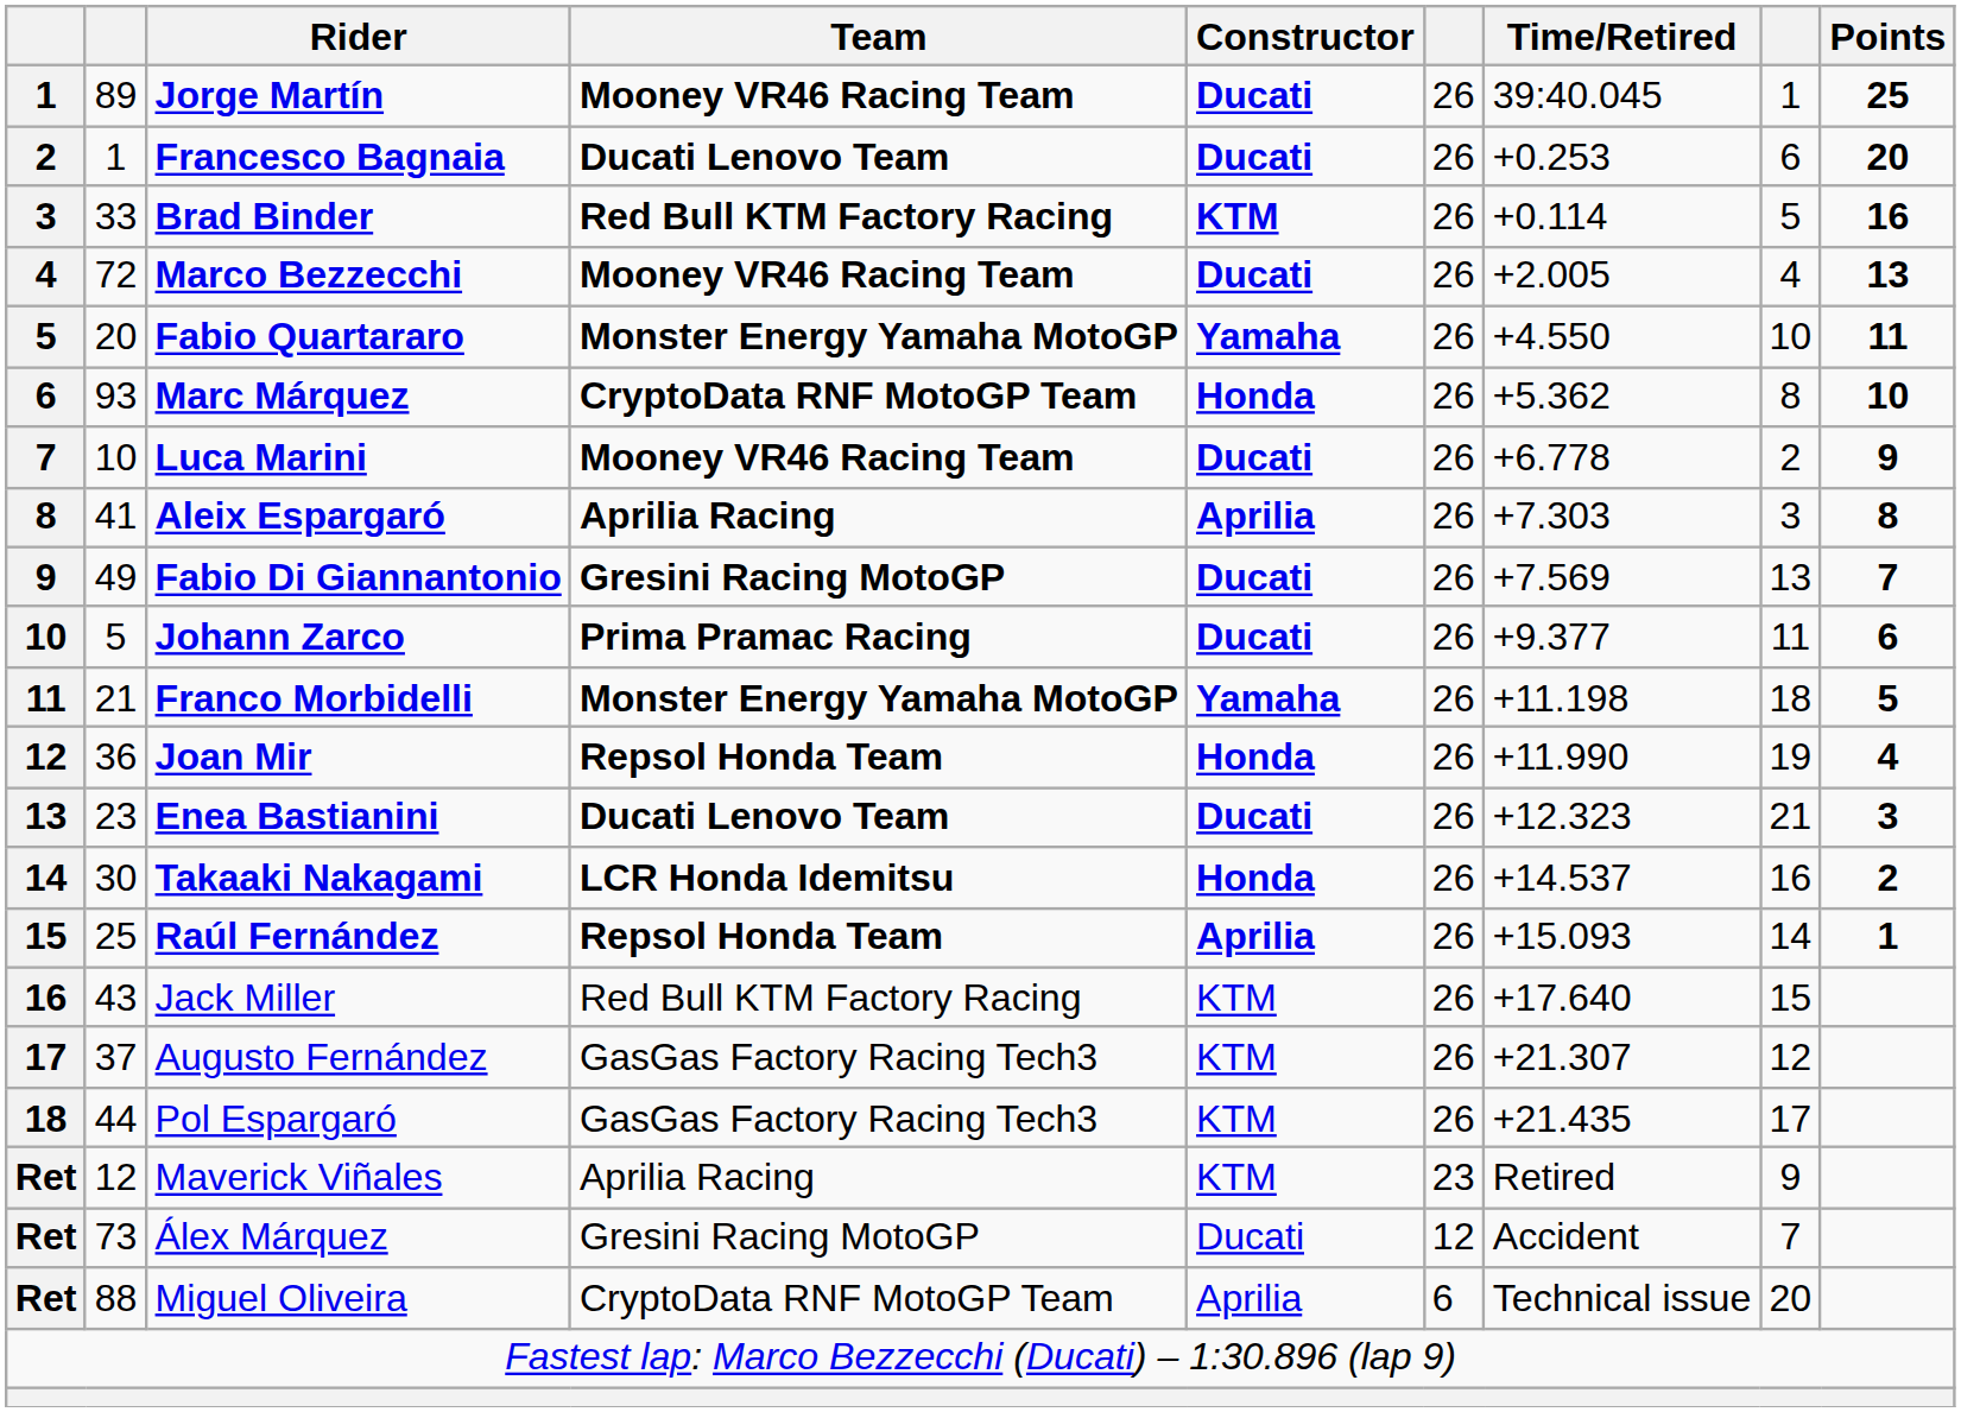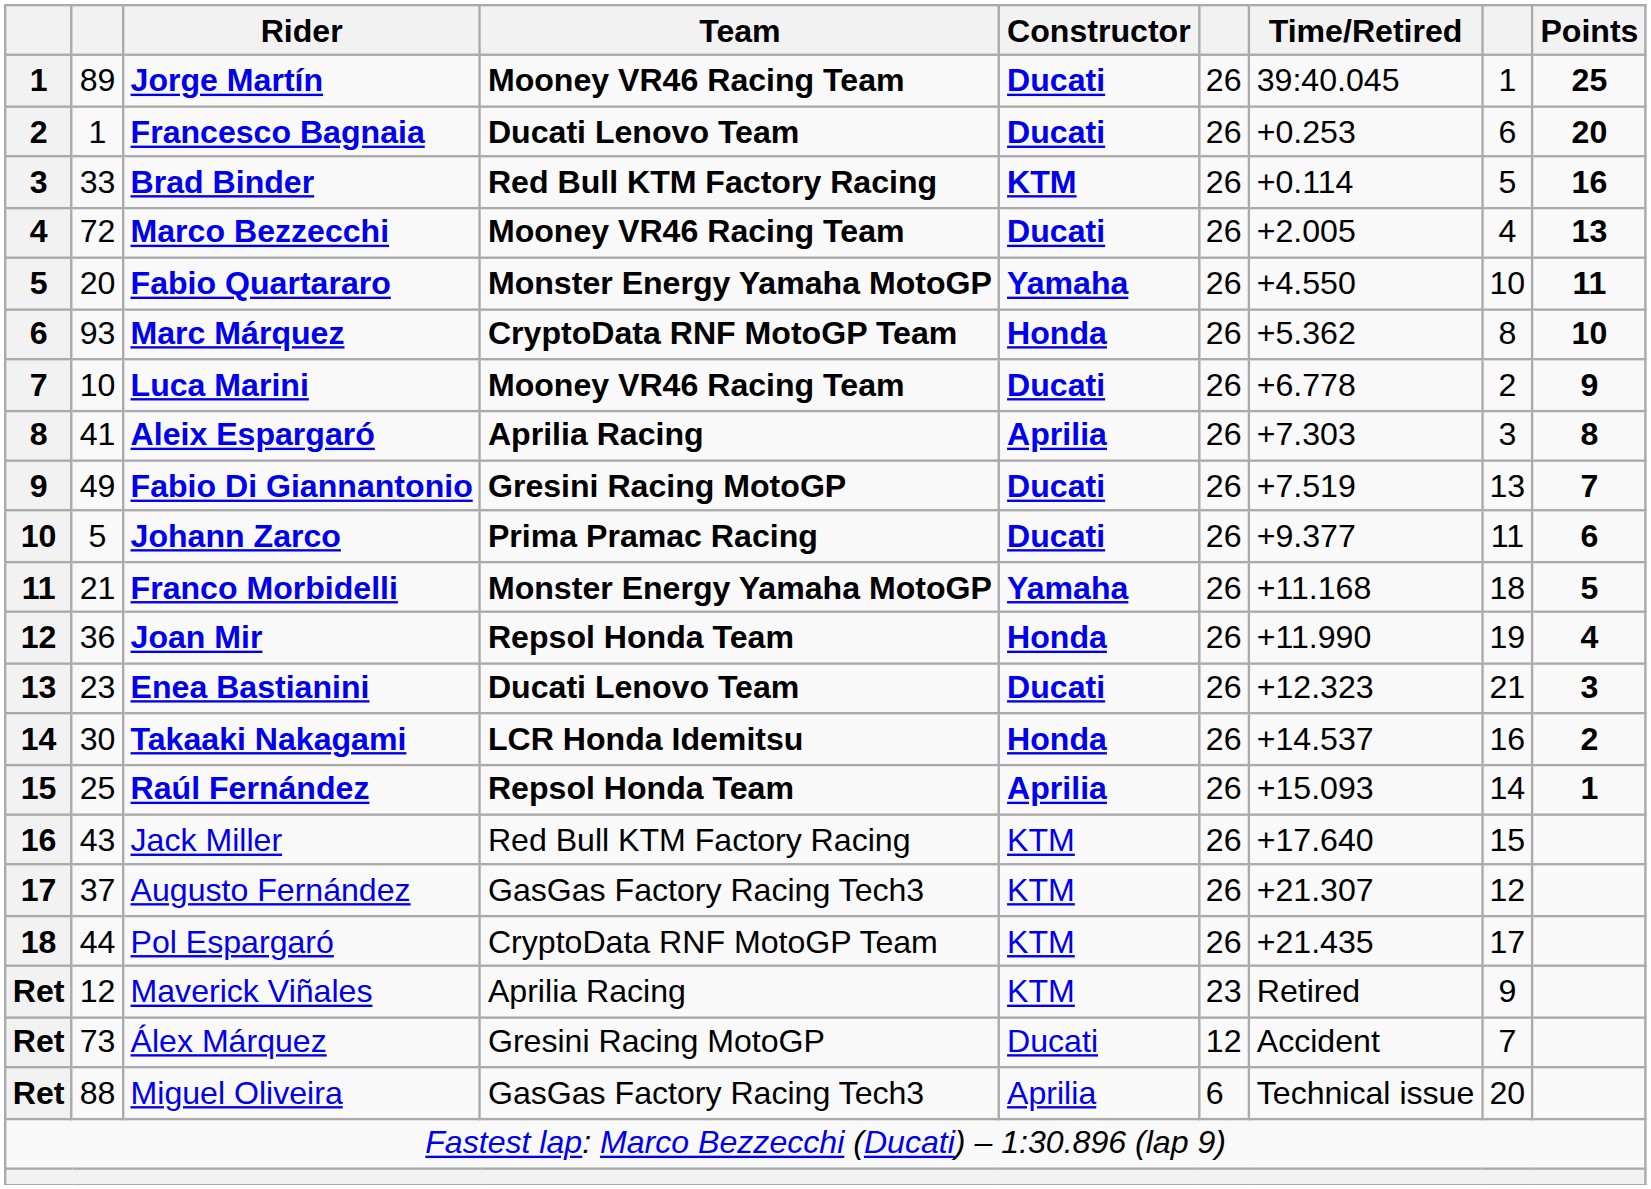Fabio Di Giannantonio | Time/Retired: +7.569 -> +7.519
Franco Morbidelli | Time/Retired: +11.198 -> +11.168
Pol Espargaró | Team: GasGas Factory Racing Tech3 -> CryptoData RNF MotoGP Team
Miguel Oliveira | Team: CryptoData RNF MotoGP Team -> GasGas Factory Racing Tech3
